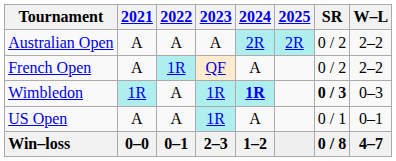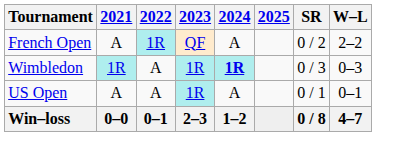- row: Australian Open | A | A | A | 2R | 2R | 0 / 2 | 2–2
Wimbledon | SR: bold -> normal
